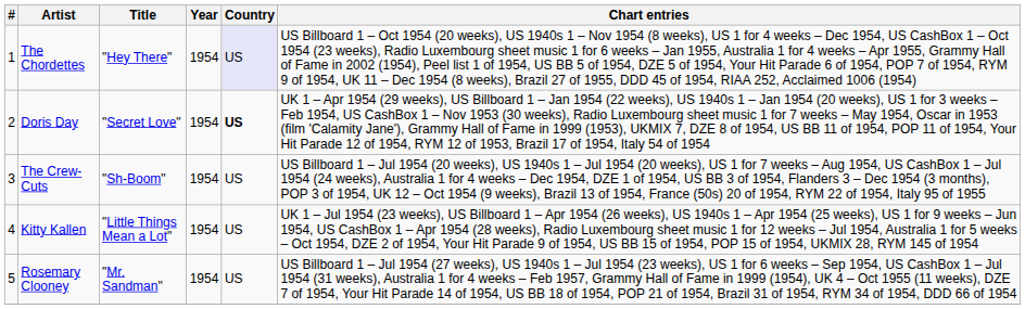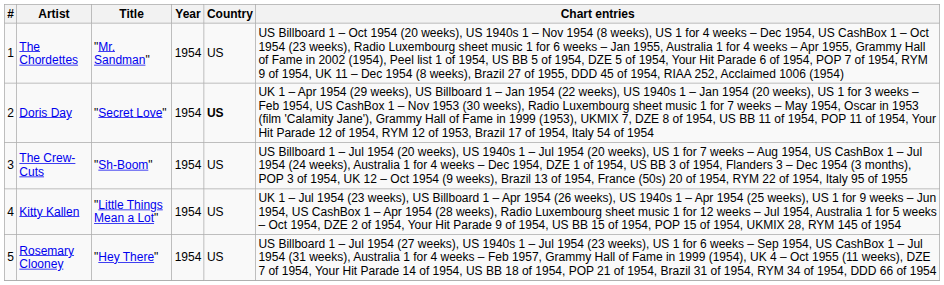The Chordettes | Title: "Hey There" -> "Mr. Sandman"
The Chordettes | Country: lavender background -> no background
Rosemary Clooney | Title: "Mr. Sandman" -> "Hey There"
